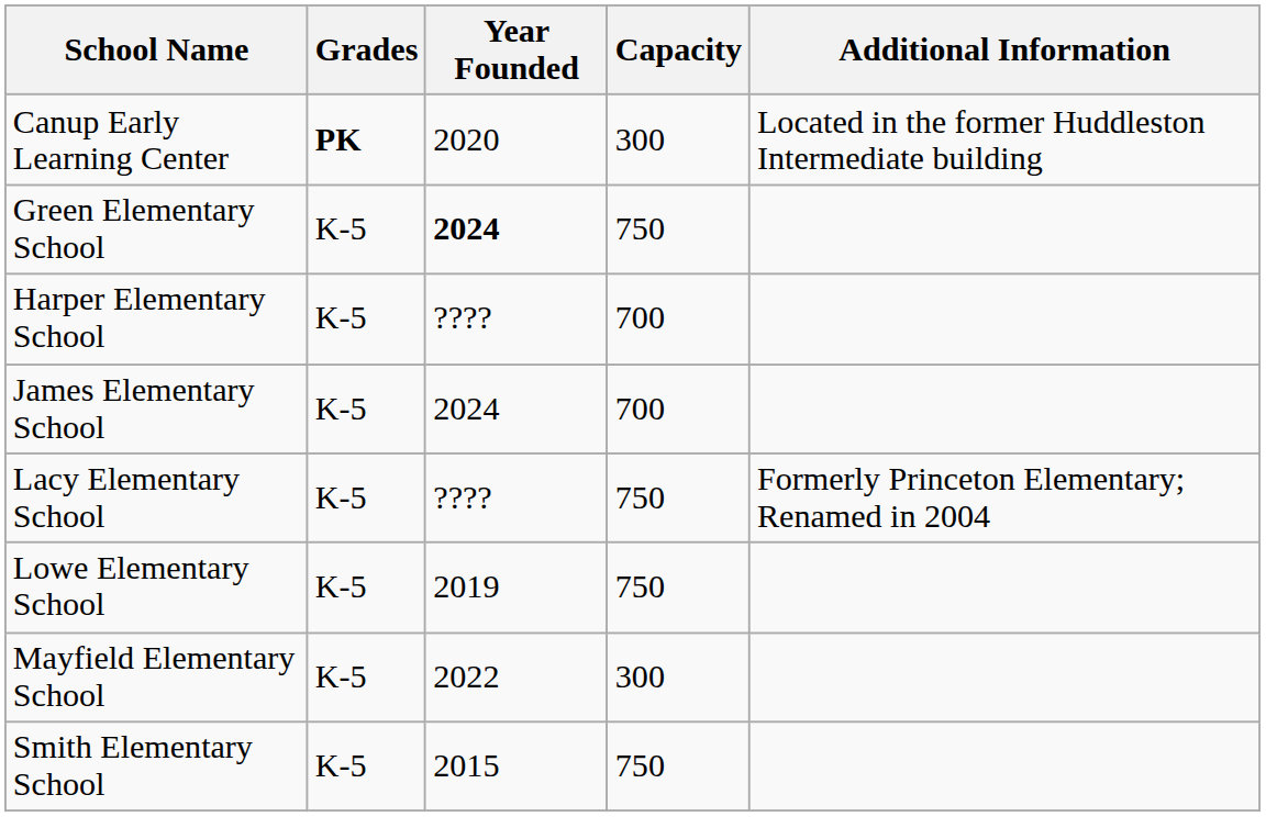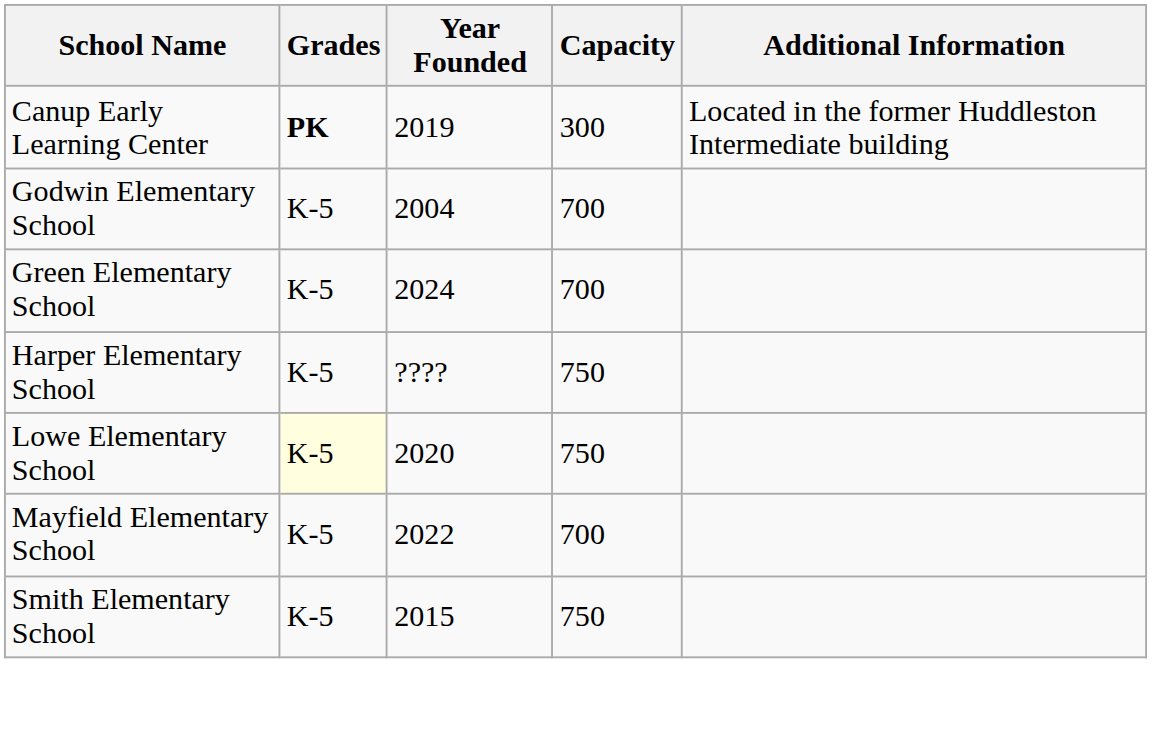Canup Early Learning Center | Year Founded: 2020 -> 2019
+ row: Godwin Elementary School | K-5 | 2004 | 700
Green Elementary School | Year Founded: bold -> normal
Green Elementary School | Capacity: 750 -> 700
Harper Elementary School | Capacity: 700 -> 750
- row: James Elementary School | K-5 | 2024 | 700
- row: Lacy Elementary School | K-5 | ???? | 750 | Formerly Princeton Elementary; Renamed in 2004
Lowe Elementary School | Grades: no background -> lightyellow background
Lowe Elementary School | Year Founded: 2019 -> 2020
Mayfield Elementary School | Capacity: 300 -> 700
